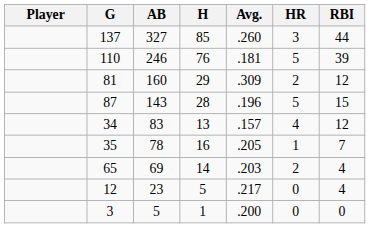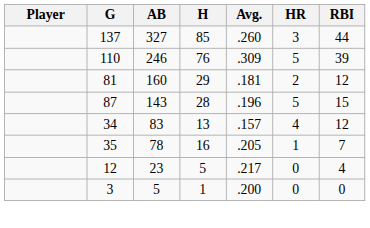110 | Avg.: .181 -> .309
81 | Avg.: .309 -> .181
- row: 65 | 69 | 14 | .203 | 2 | 4
